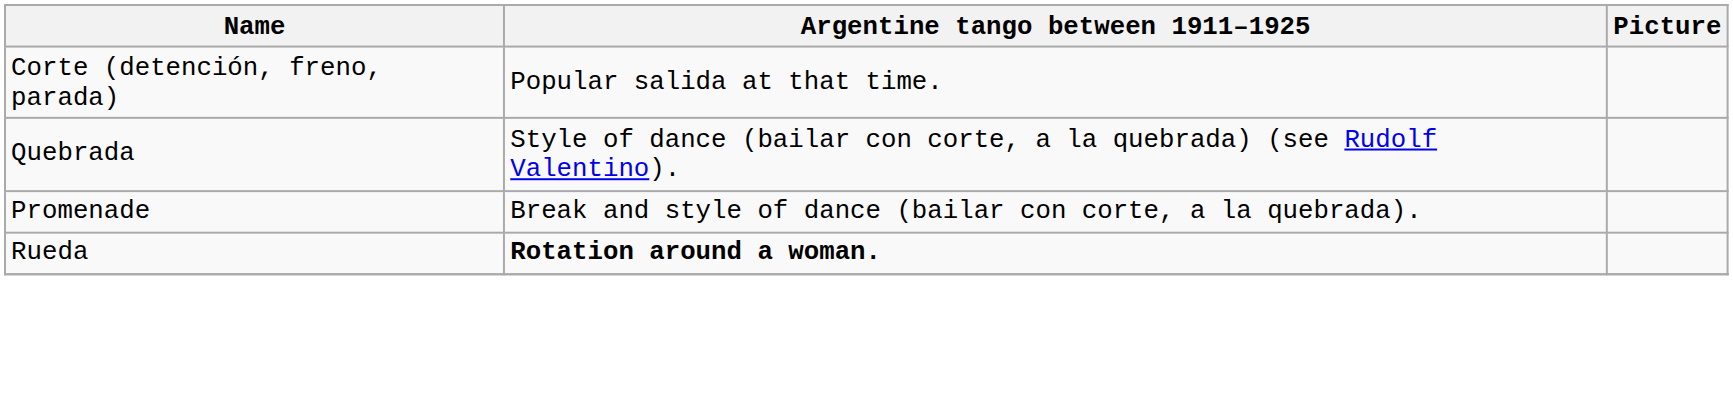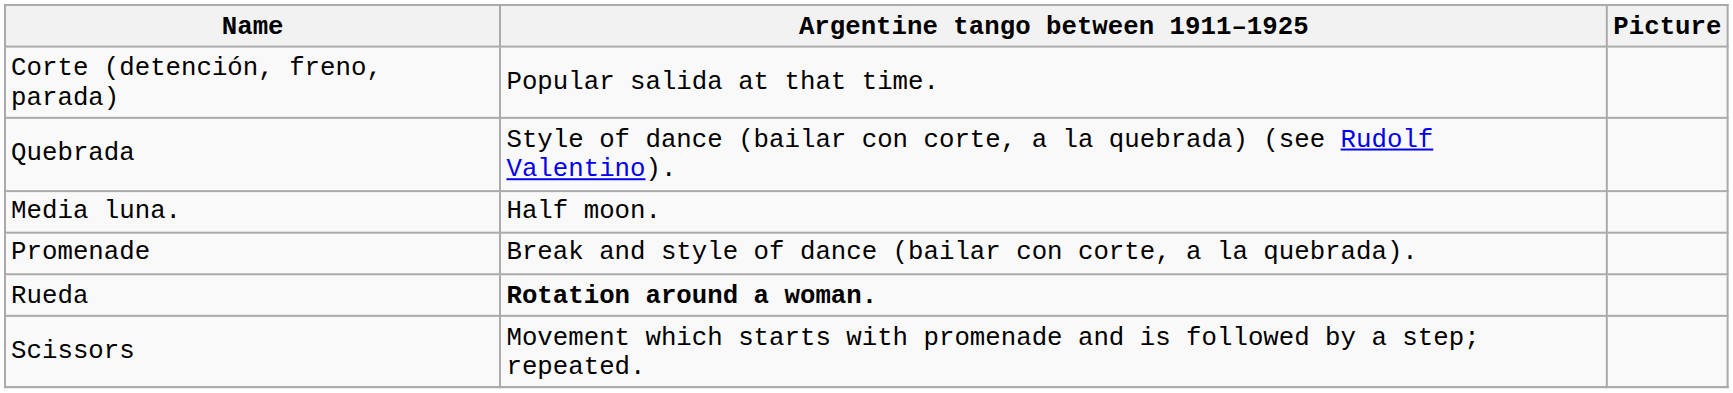+ row: Media luna. | Half moon.
+ row: Scissors | Movement which starts with promenade and is followed by a step; repeated.
